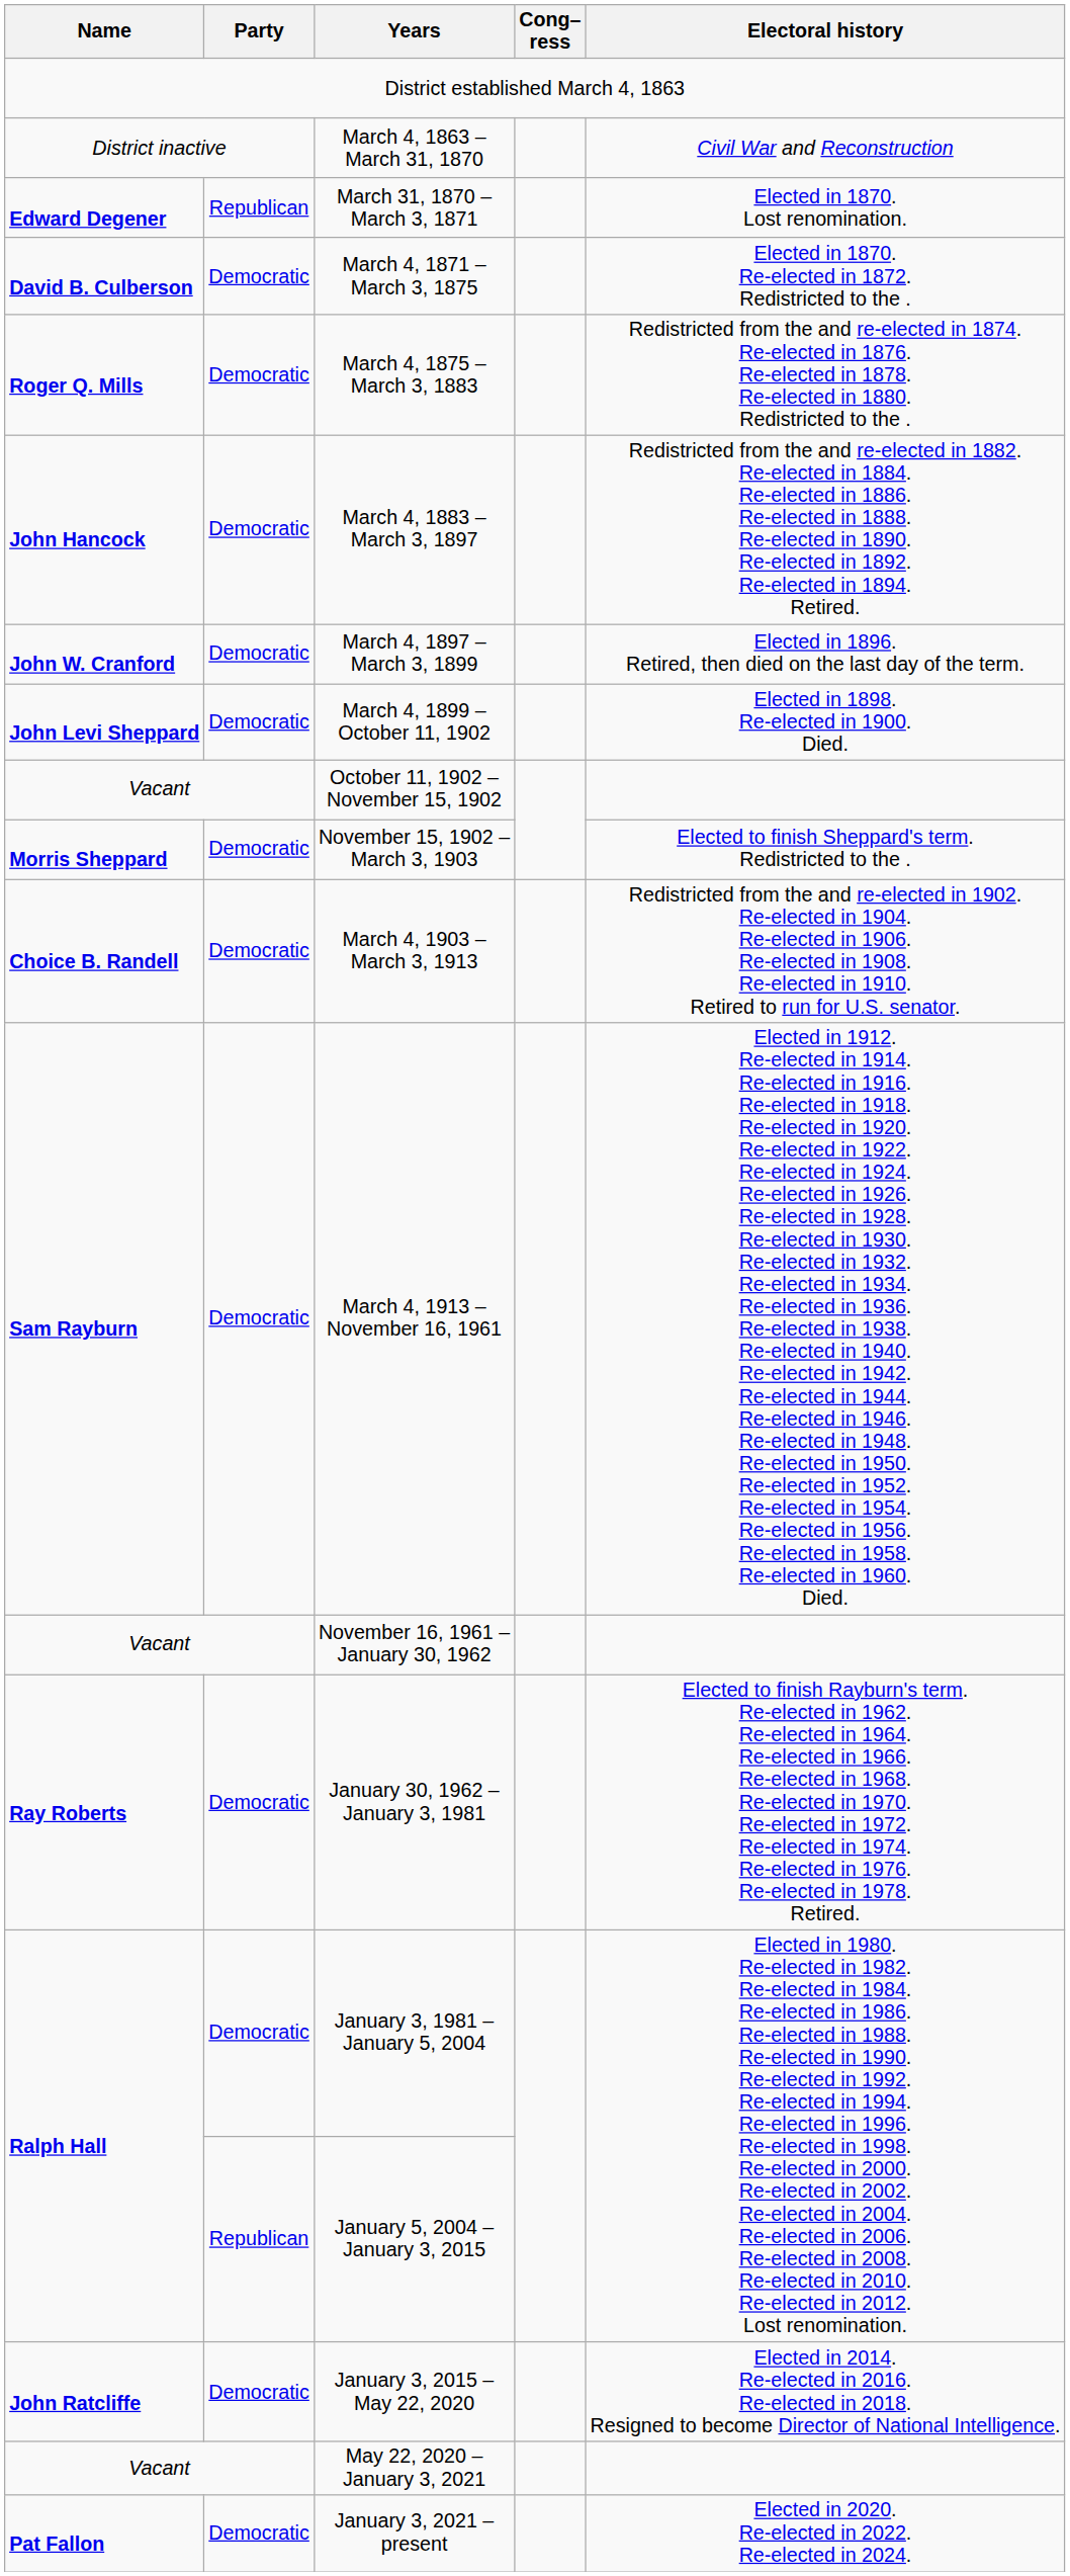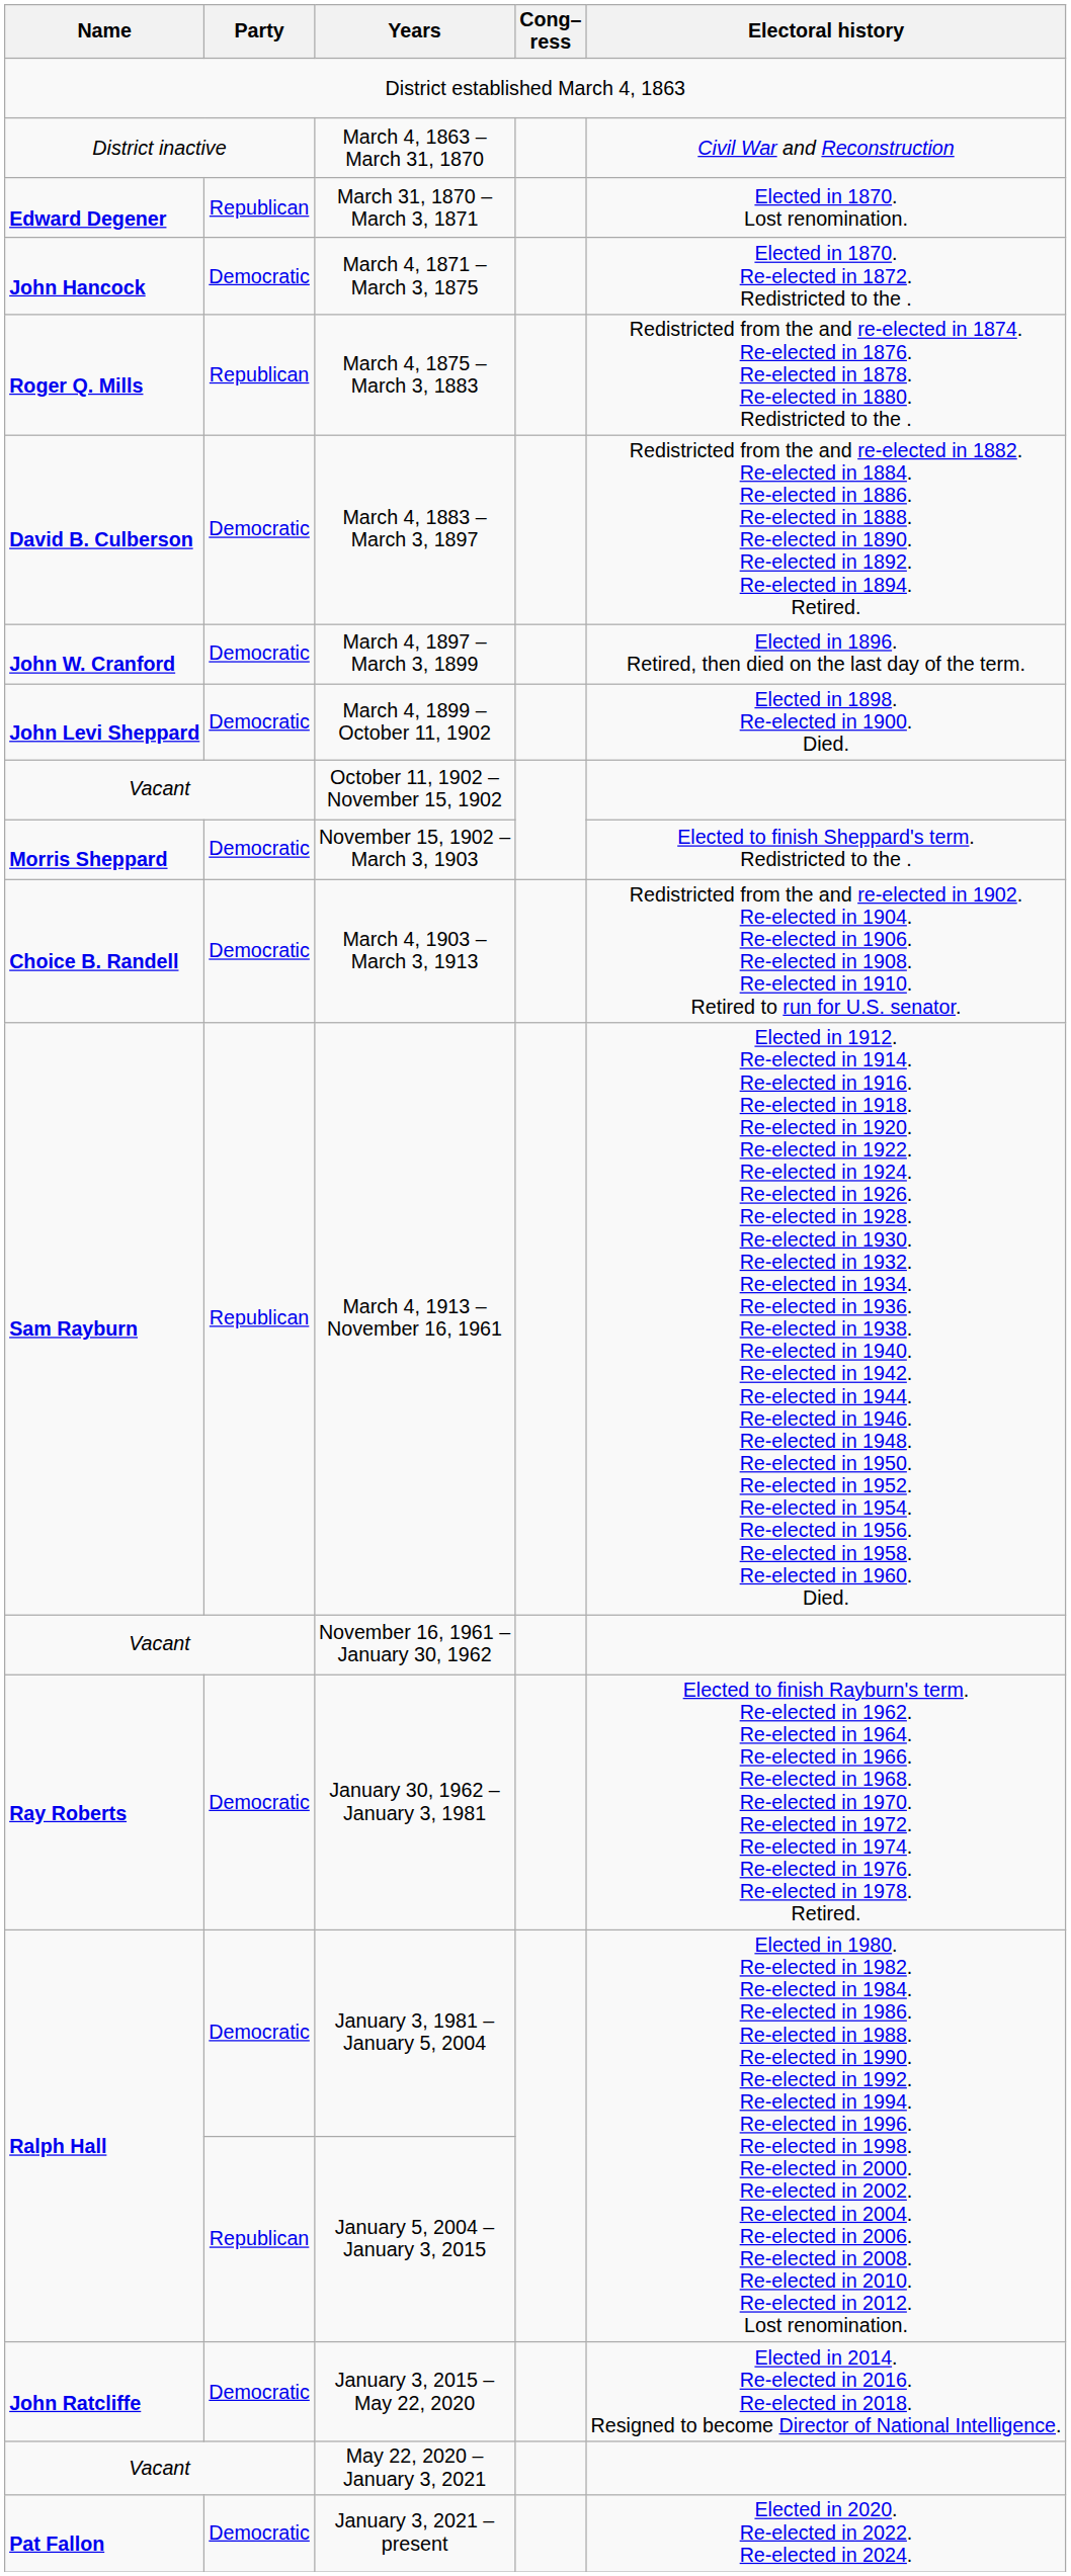March 4, 1871 – March 3, 1875 | Name: David B. Culberson -> John Hancock
March 4, 1875 – March 3, 1883 | Party: Democratic -> Republican
March 4, 1883 – March 3, 1897 | Name: John Hancock -> David B. Culberson
March 4, 1913 – November 16, 1961 | Party: Democratic -> Republican
